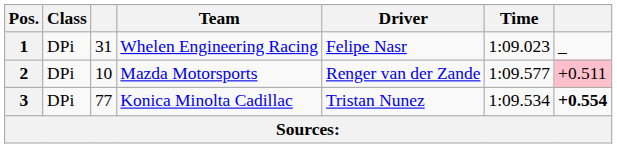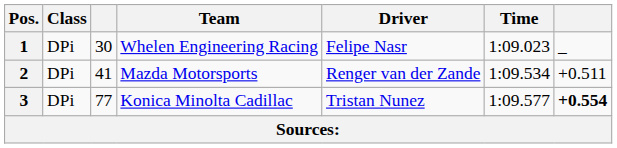1 | column 3: 31 -> 30
2 | column 3: 10 -> 41
2 | Time: 1:09.577 -> 1:09.534
2 | column 7: pink background -> no background
3 | Time: 1:09.534 -> 1:09.577
